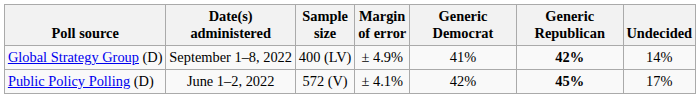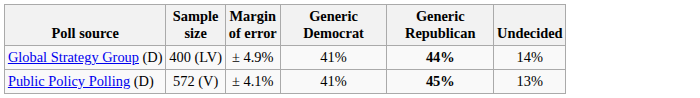- column: Date(s) administered | September 1–8, 2022 | June 1–2, 2022
Global Strategy Group (D) | Generic Republican: 42% -> 44%
Public Policy Polling (D) | Generic Democrat: 42% -> 41%
Public Policy Polling (D) | Undecided: 17% -> 13%
